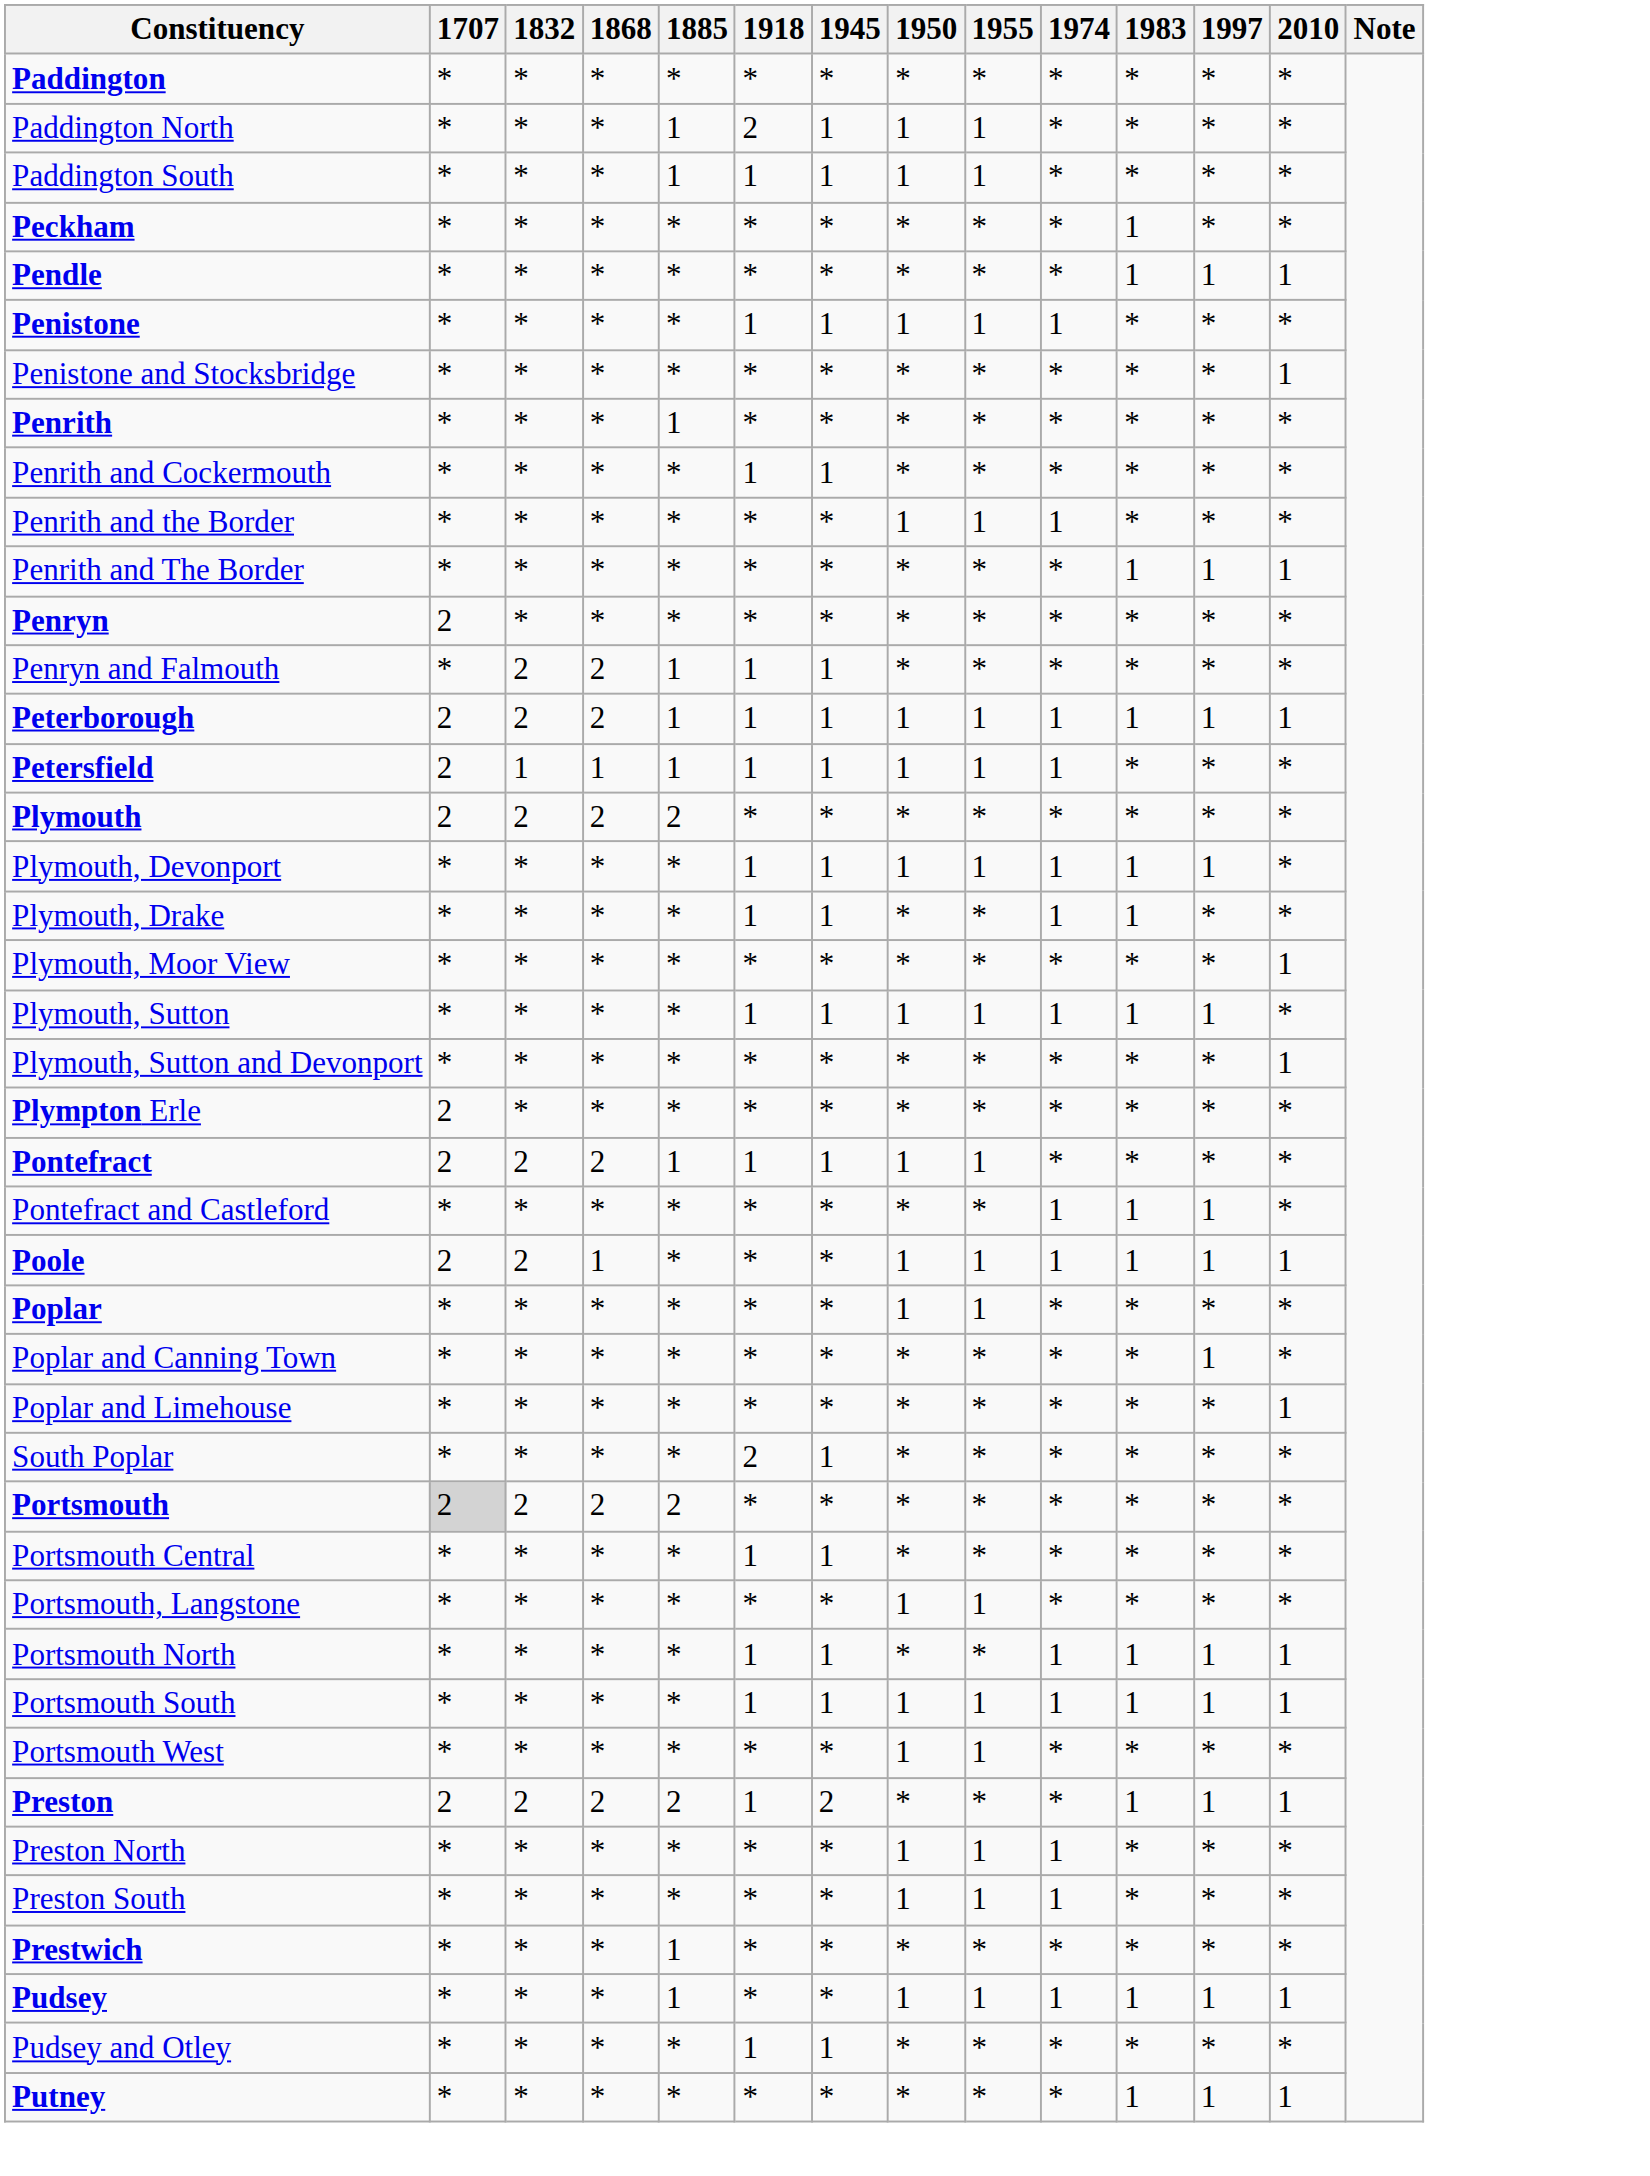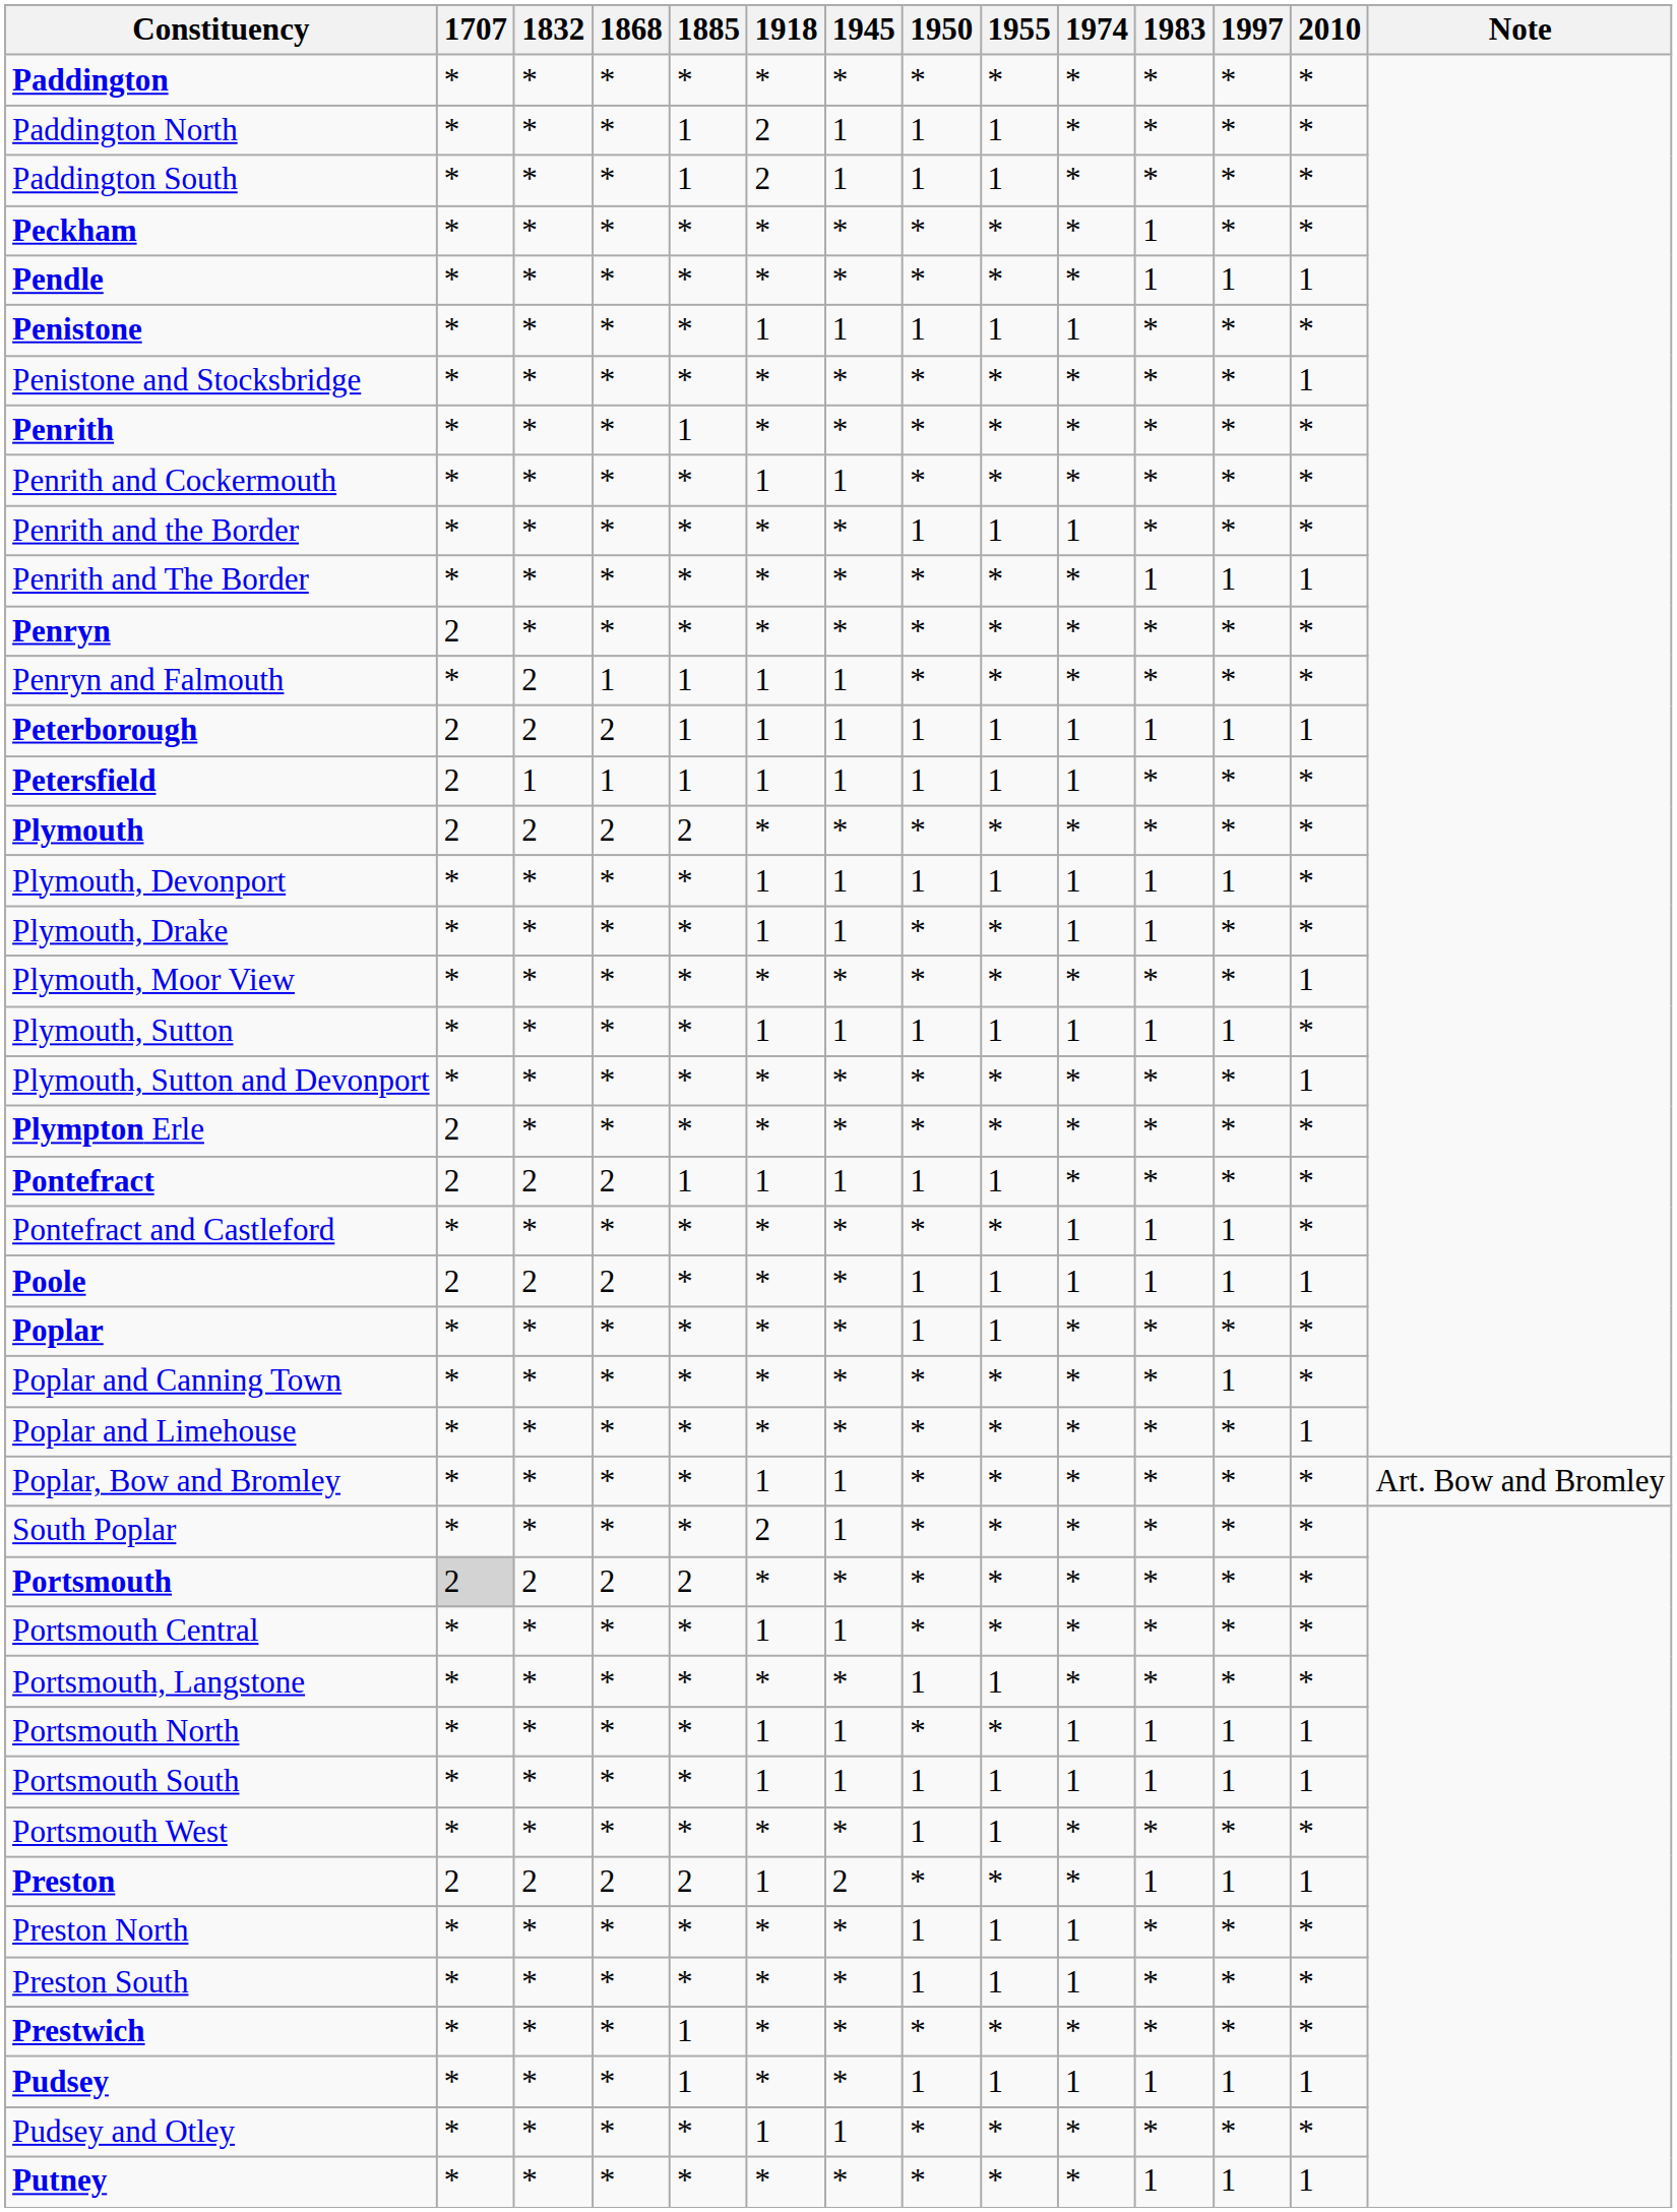Paddington South | 1918: 1 -> 2
Penryn and Falmouth | 1868: 2 -> 1
Poole | 1868: 1 -> 2
+ row: Poplar, Bow and Bromley | * | * | * | * | 1 | 1 | * | * | * | * | * | * | Art. Bow and Bromley
